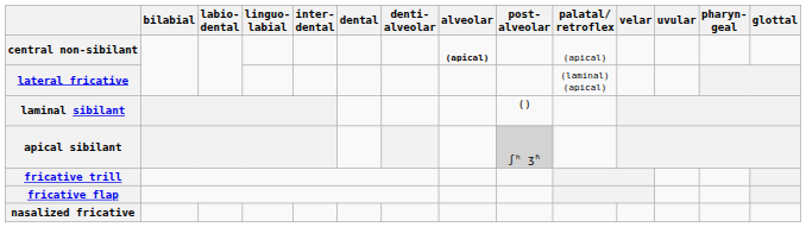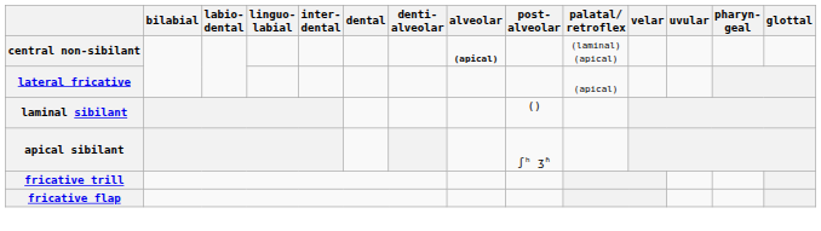central non-sibilant | palatal/ retroflex: (apical) -> (laminal) (apical)
lateral fricative | palatal/ retroflex: (laminal) (apical) -> (apical)
apical sibilant | post- alveolar: lightgrey background -> no background
- row: nasalized fricative
